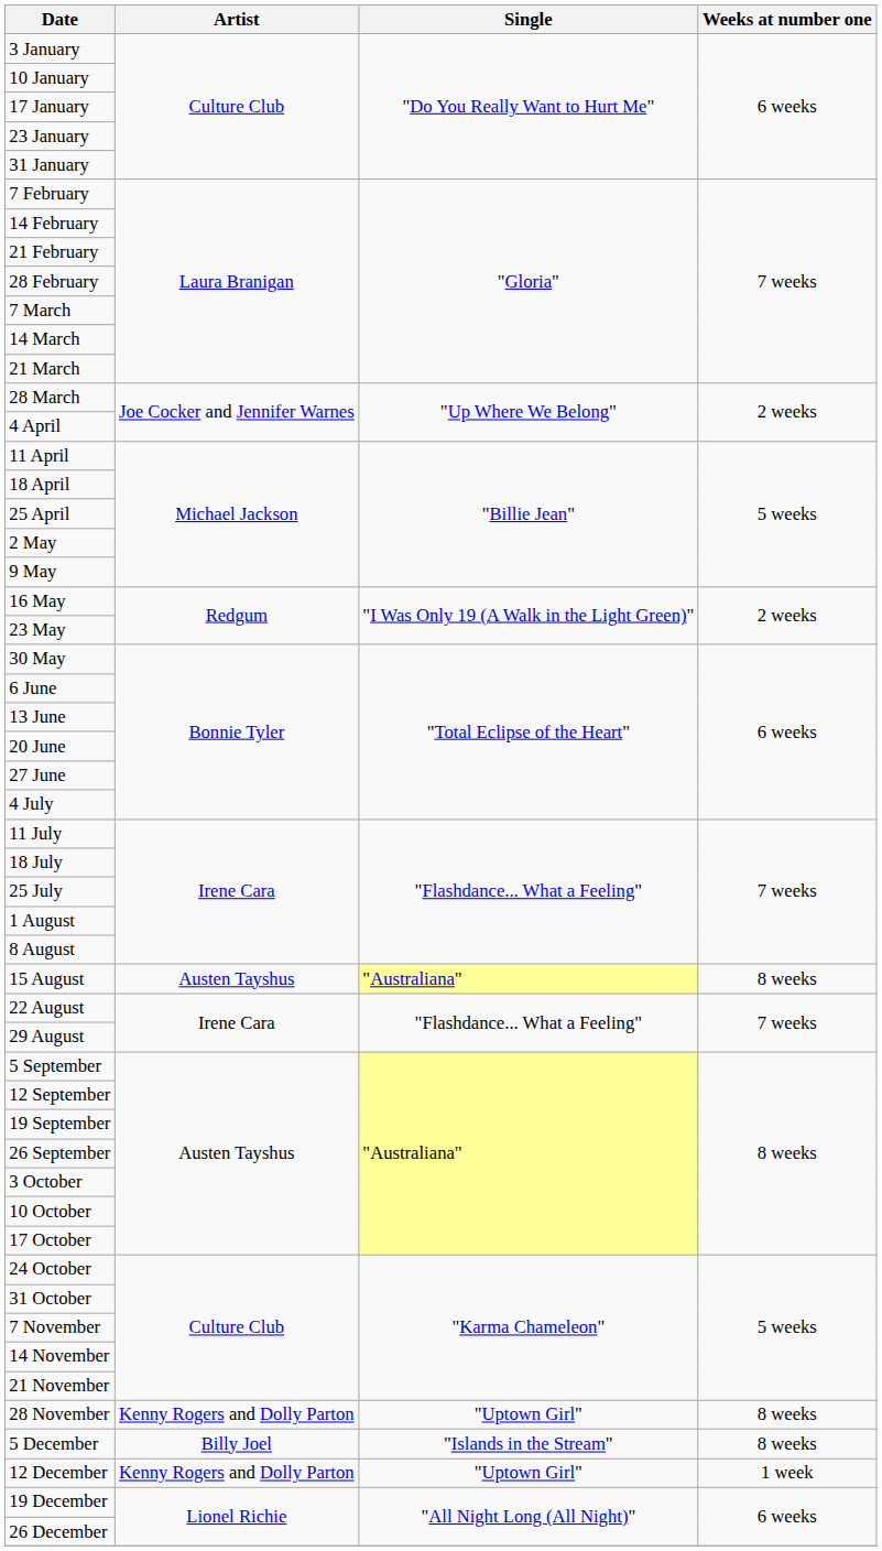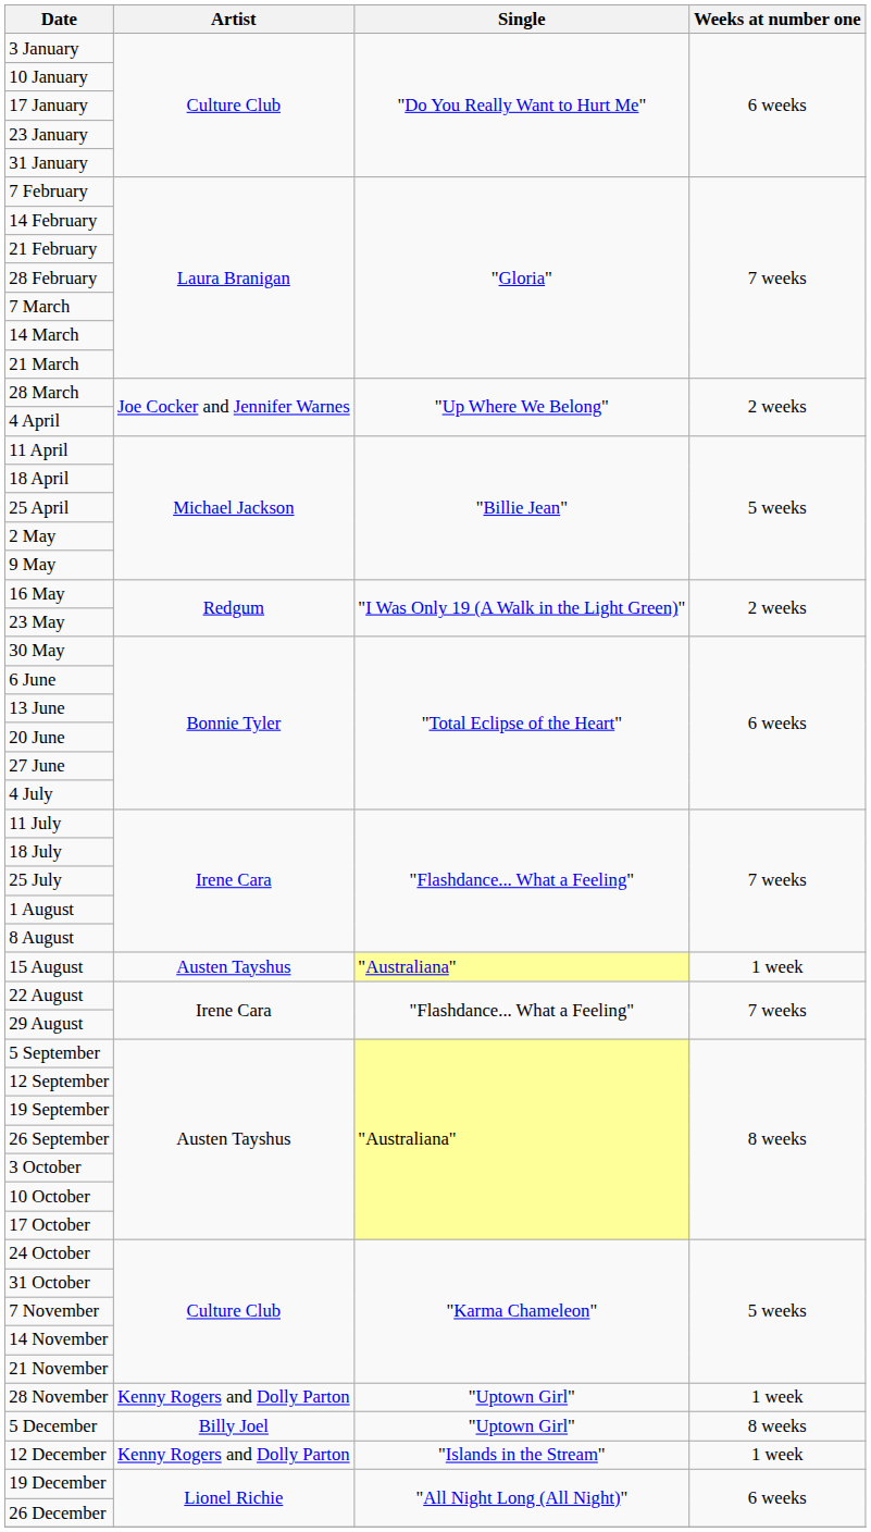15 August | Weeks at number one: 8 weeks -> 1 week
28 November | Weeks at number one: 8 weeks -> 1 week
5 December | Single: "Islands in the Stream" -> "Uptown Girl"
12 December | Single: "Uptown Girl" -> "Islands in the Stream"
